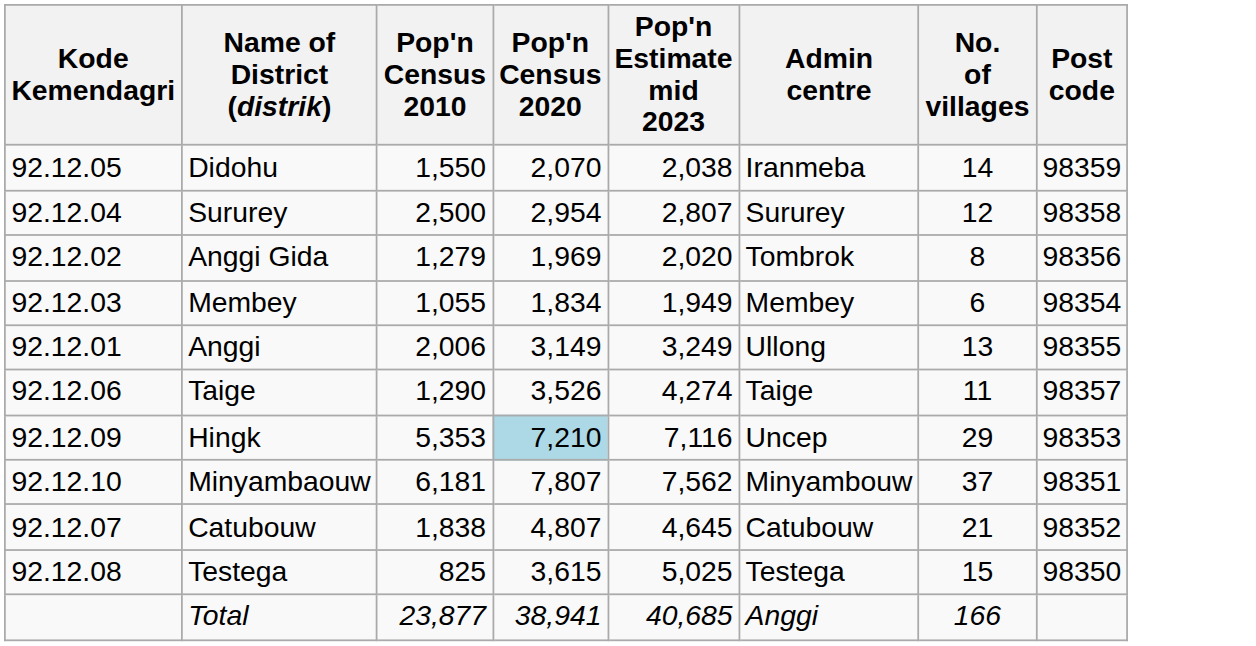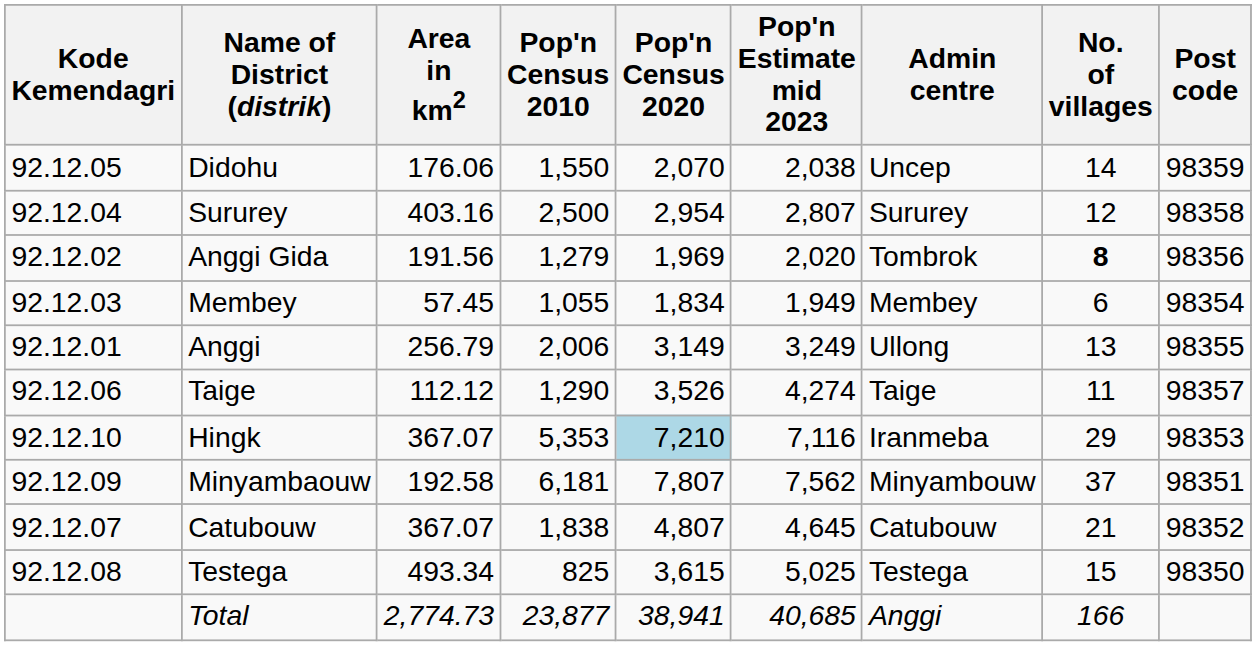+ column: Area in km2 | 176.06 | 403.16 | 191.56 | 57.45 | 256.79 | 112.12 | 367.07 | 192.58 | 367.07 | 493.34 | 2,774.73
Didohu | Admin centre: Iranmeba -> Uncep
Anggi Gida | No. of villages: normal -> bold
Hingk | Kode Kemendagri: 92.12.09 -> 92.12.10
Hingk | Admin centre: Uncep -> Iranmeba
Minyambaouw | Kode Kemendagri: 92.12.10 -> 92.12.09
